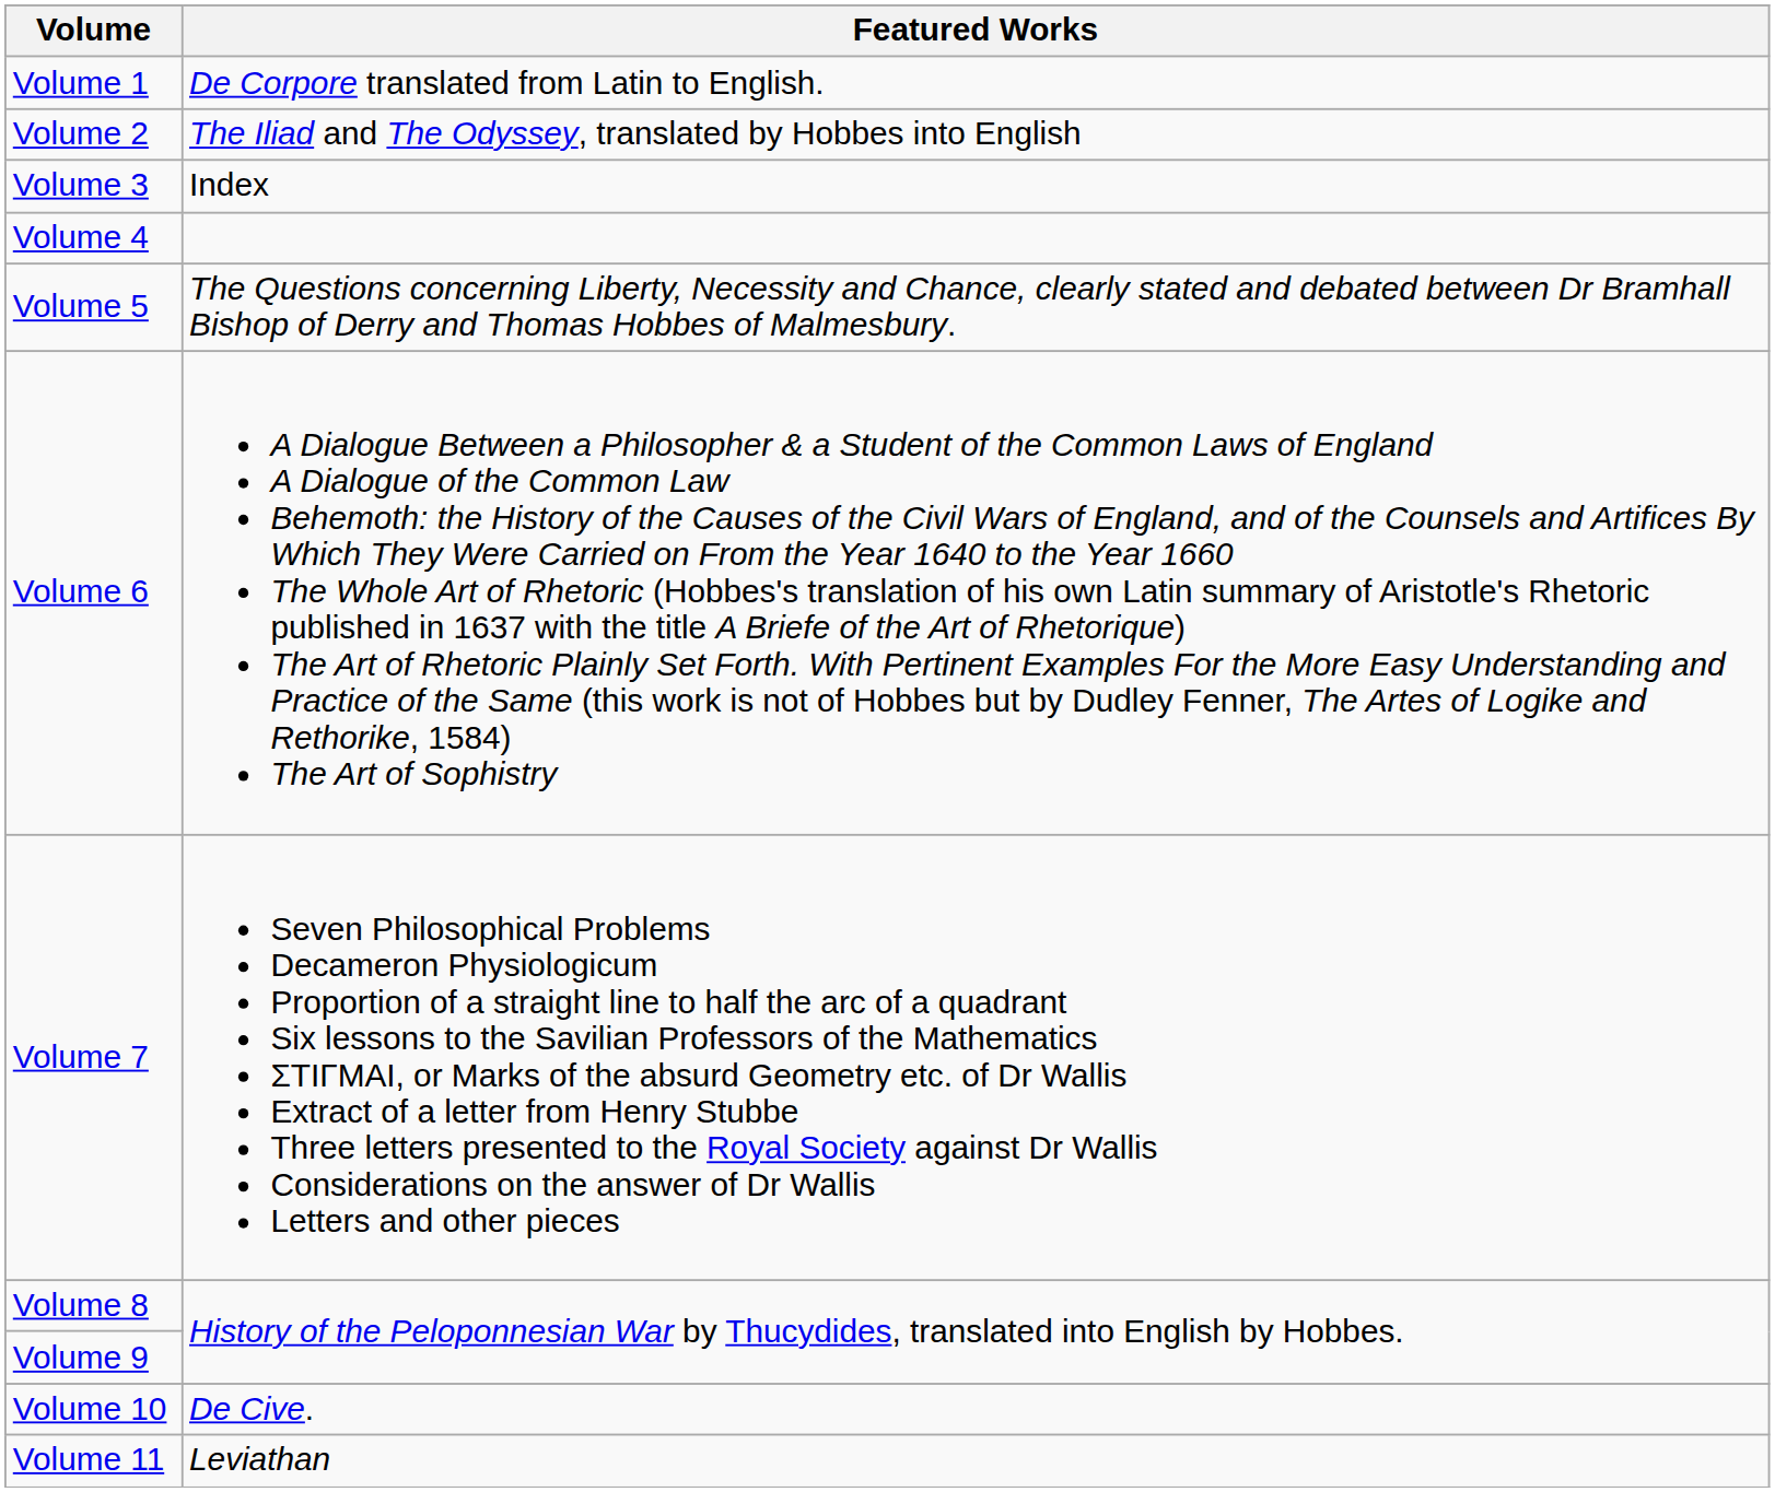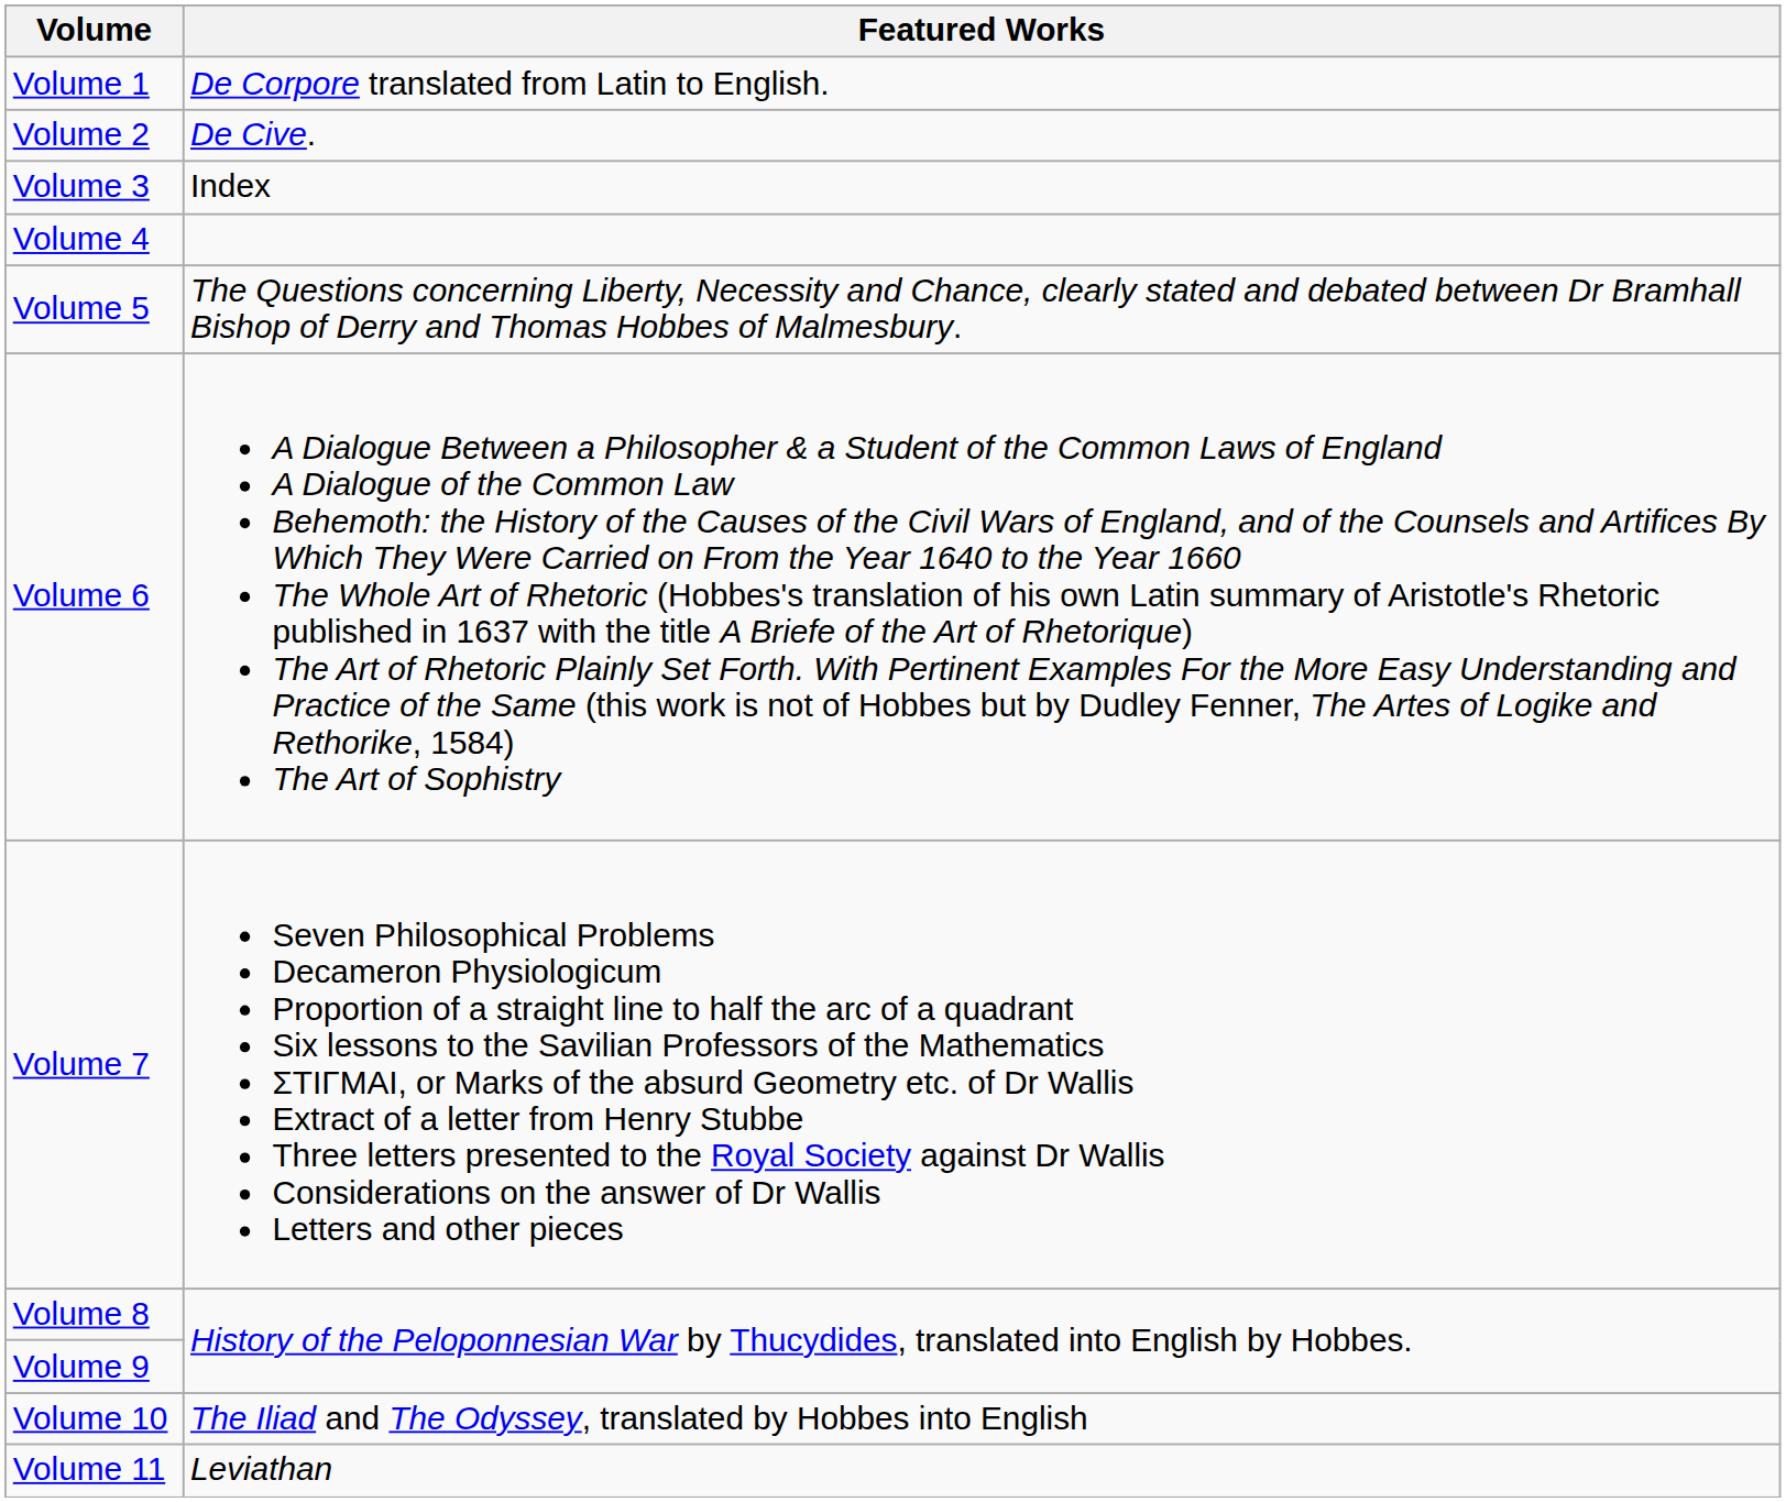Volume 2 | Featured Works: The Iliad and The Odyssey, translated by Hobbes into English -> De Cive.
Volume 10 | Featured Works: De Cive. -> The Iliad and The Odyssey, translated by Hobbes into English
